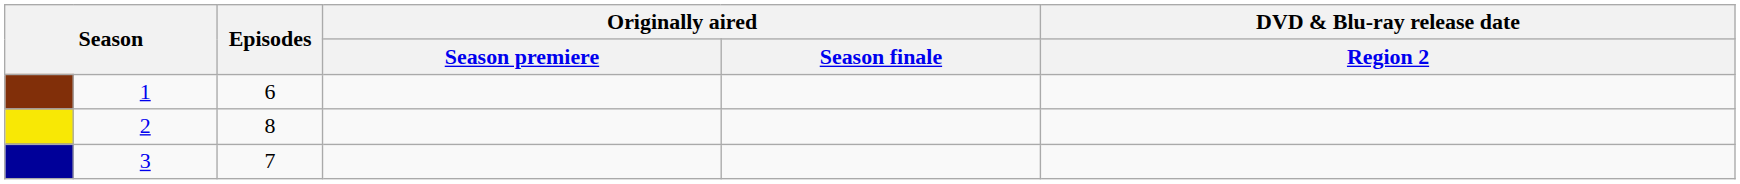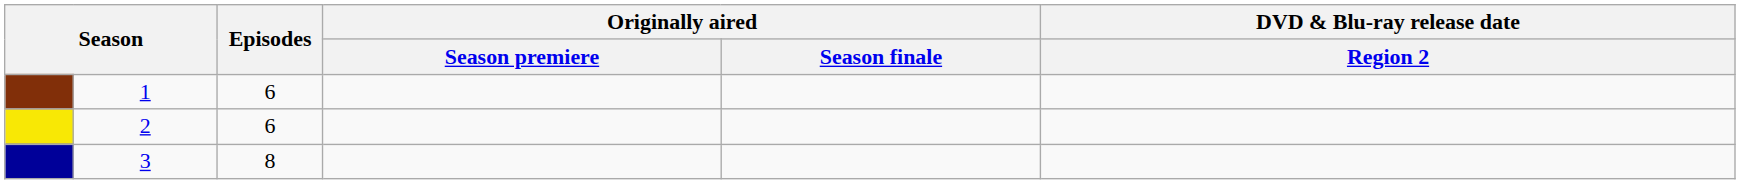2 | Episodes: 8 -> 6
3 | Episodes: 7 -> 8
